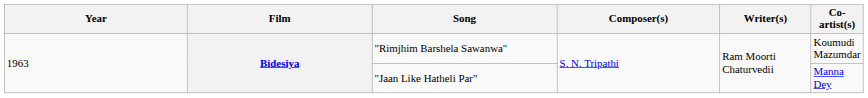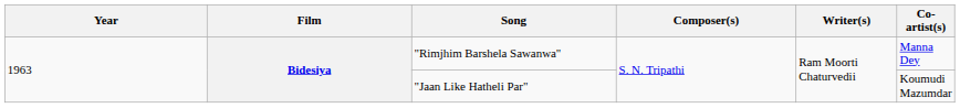"Rimjhim Barshela Sawanwa" | Co-artist(s): Koumudi Mazumdar -> Manna Dey
"Jaan Like Hatheli Par" | Co-artist(s): Manna Dey -> Koumudi Mazumdar
